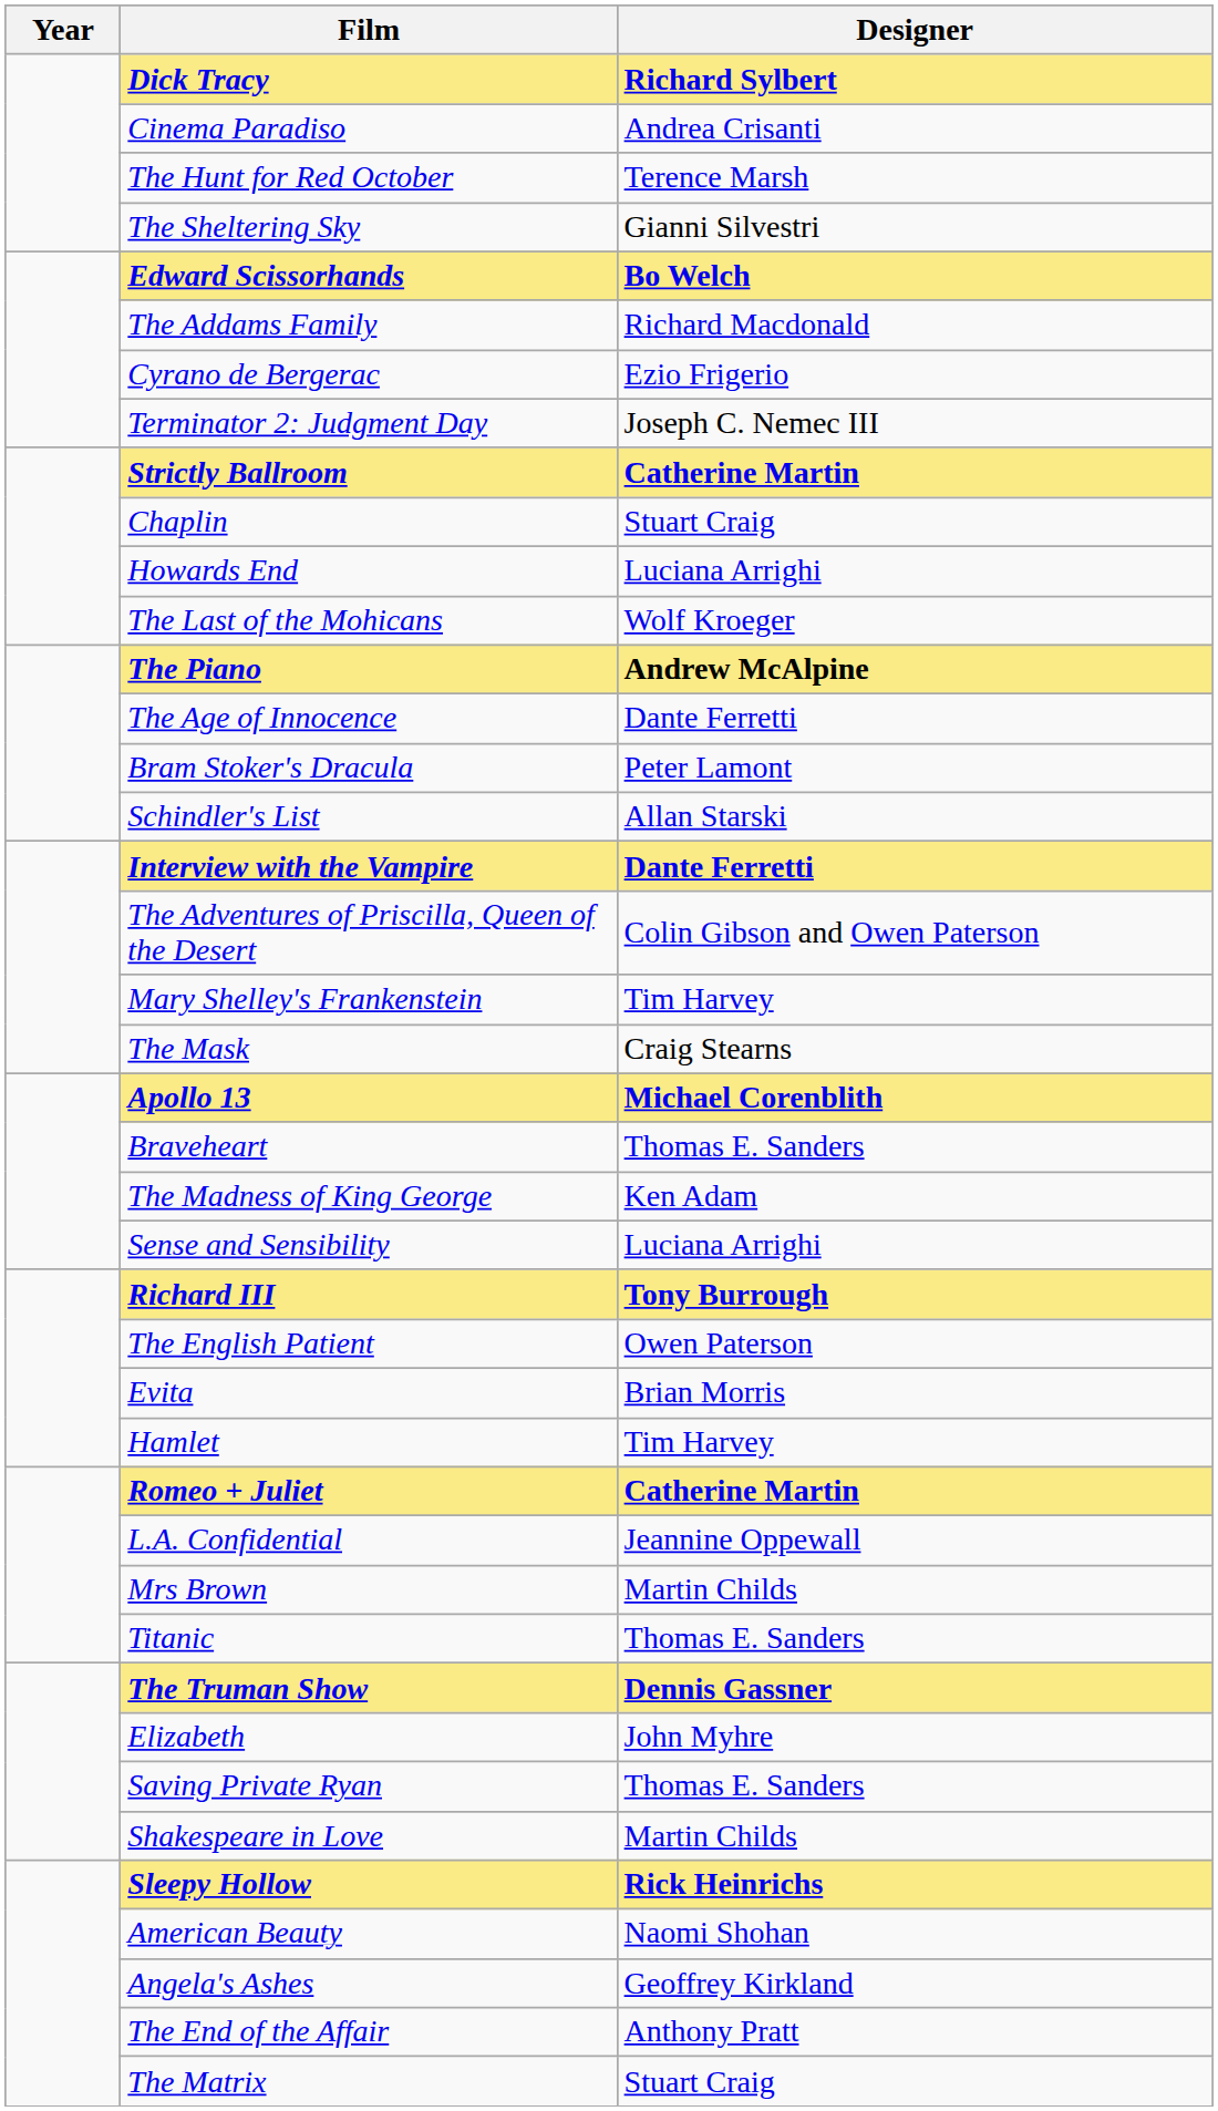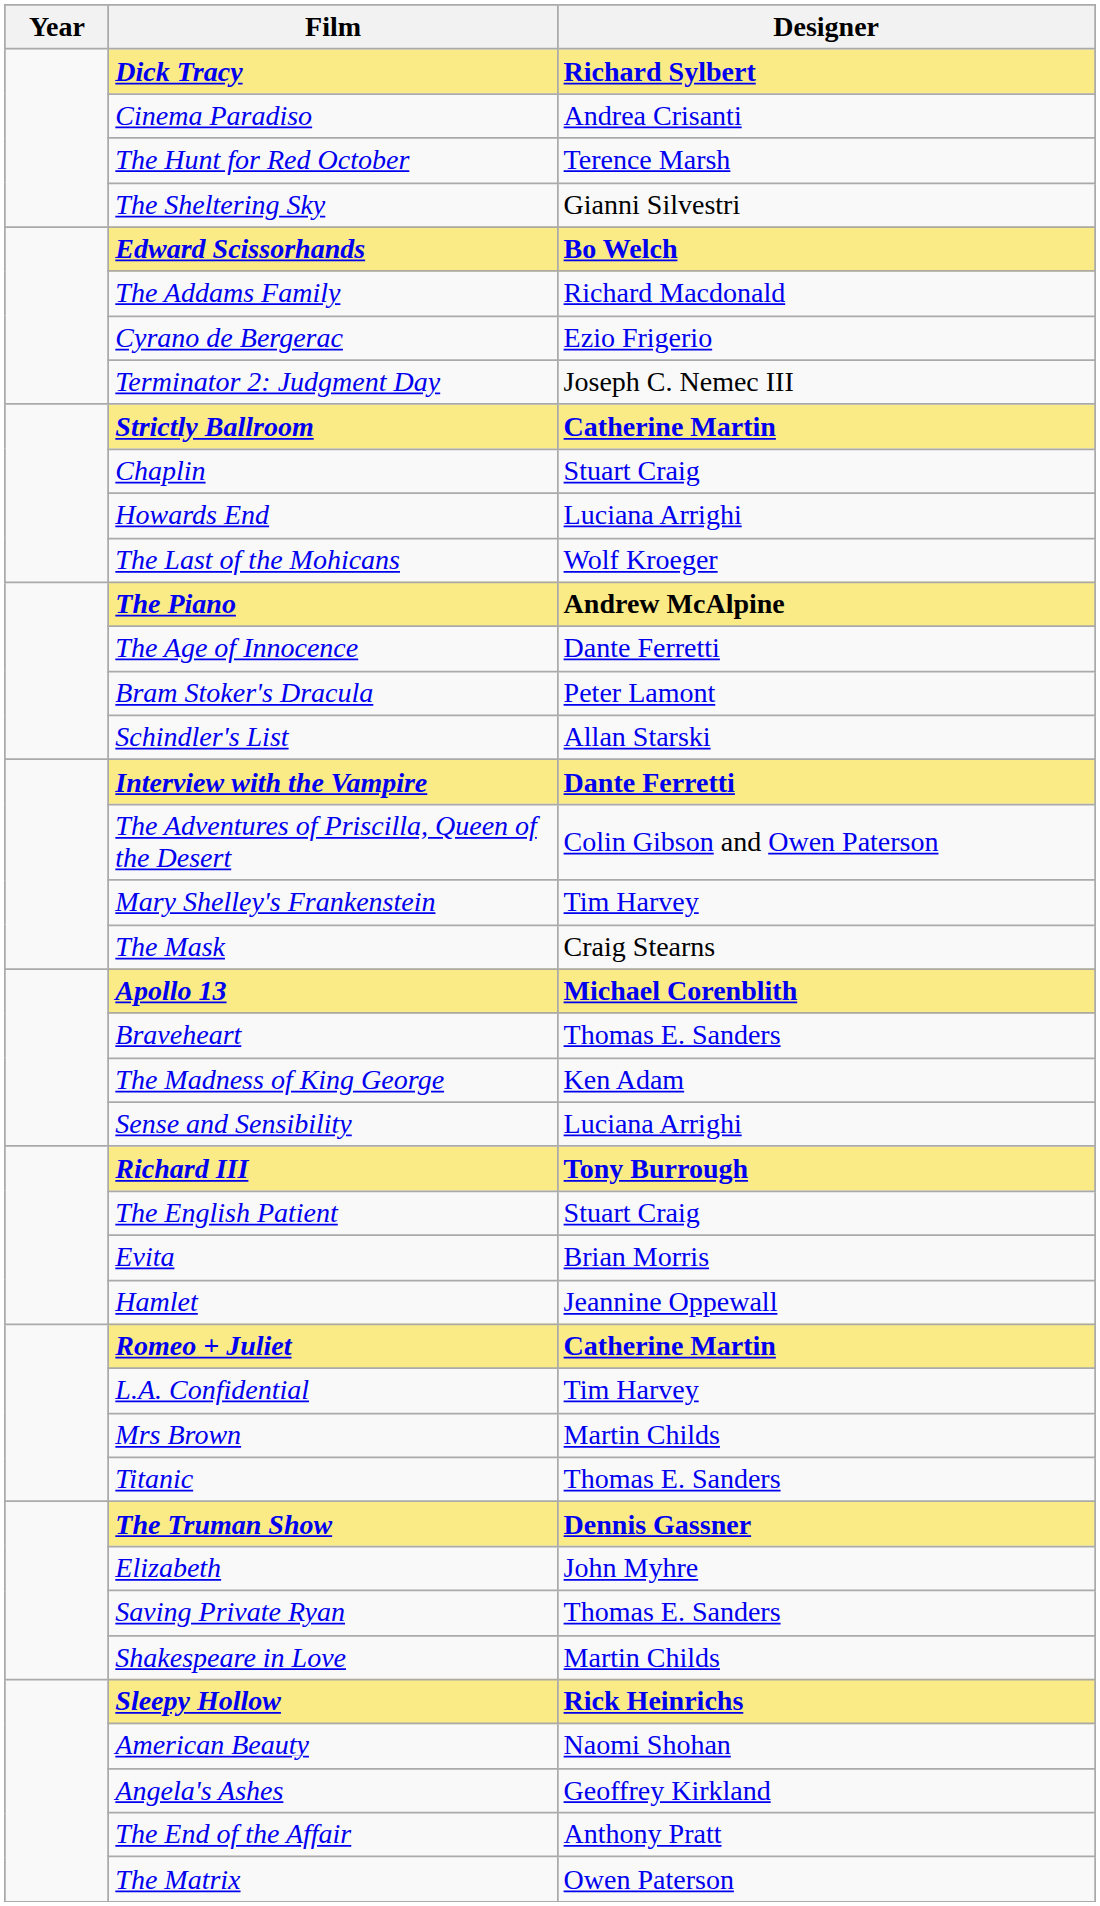The English Patient | Designer: Owen Paterson -> Stuart Craig
Hamlet | Designer: Tim Harvey -> Jeannine Oppewall
L.A. Confidential | Designer: Jeannine Oppewall -> Tim Harvey
The Matrix | Designer: Stuart Craig -> Owen Paterson
